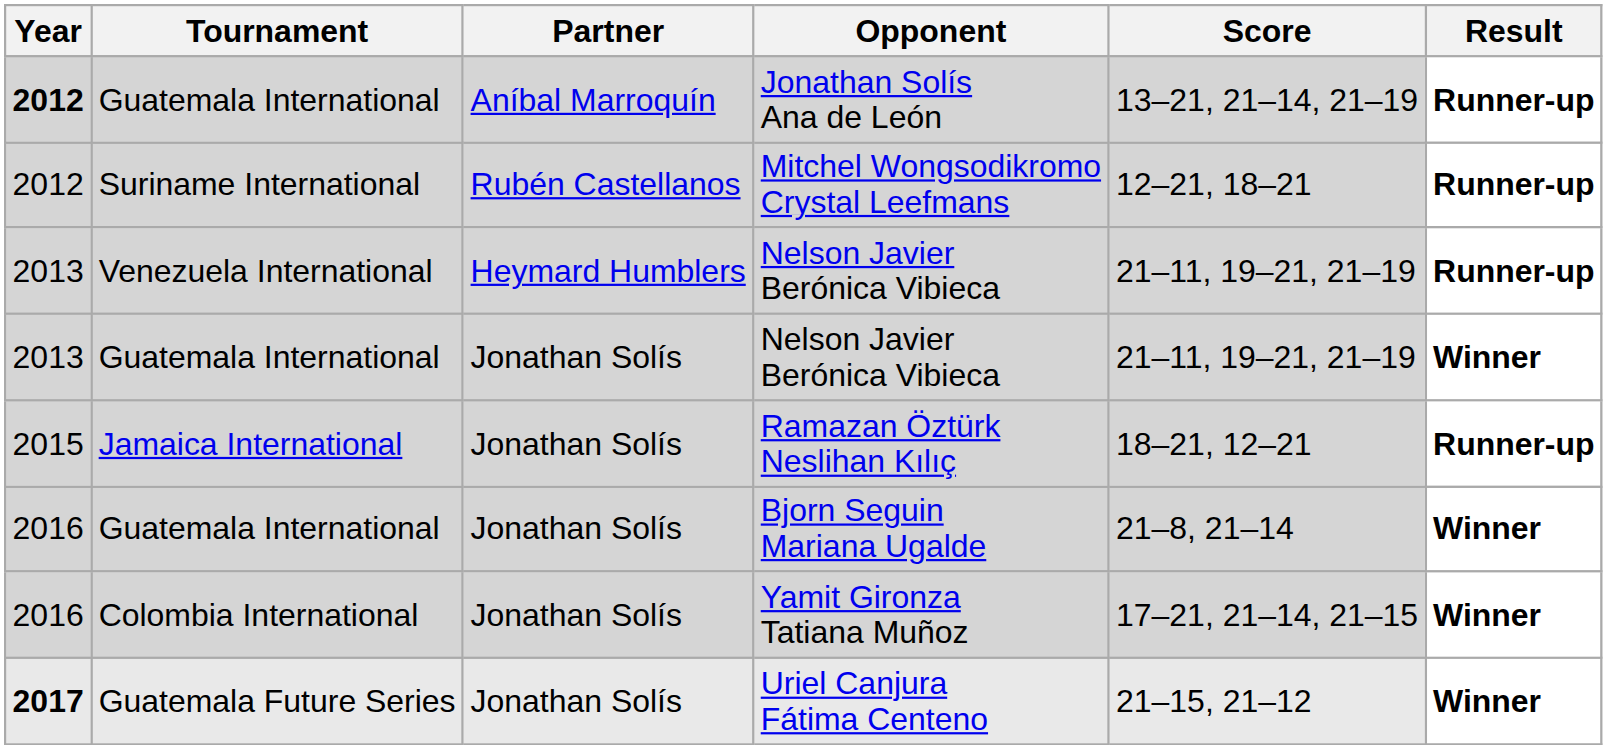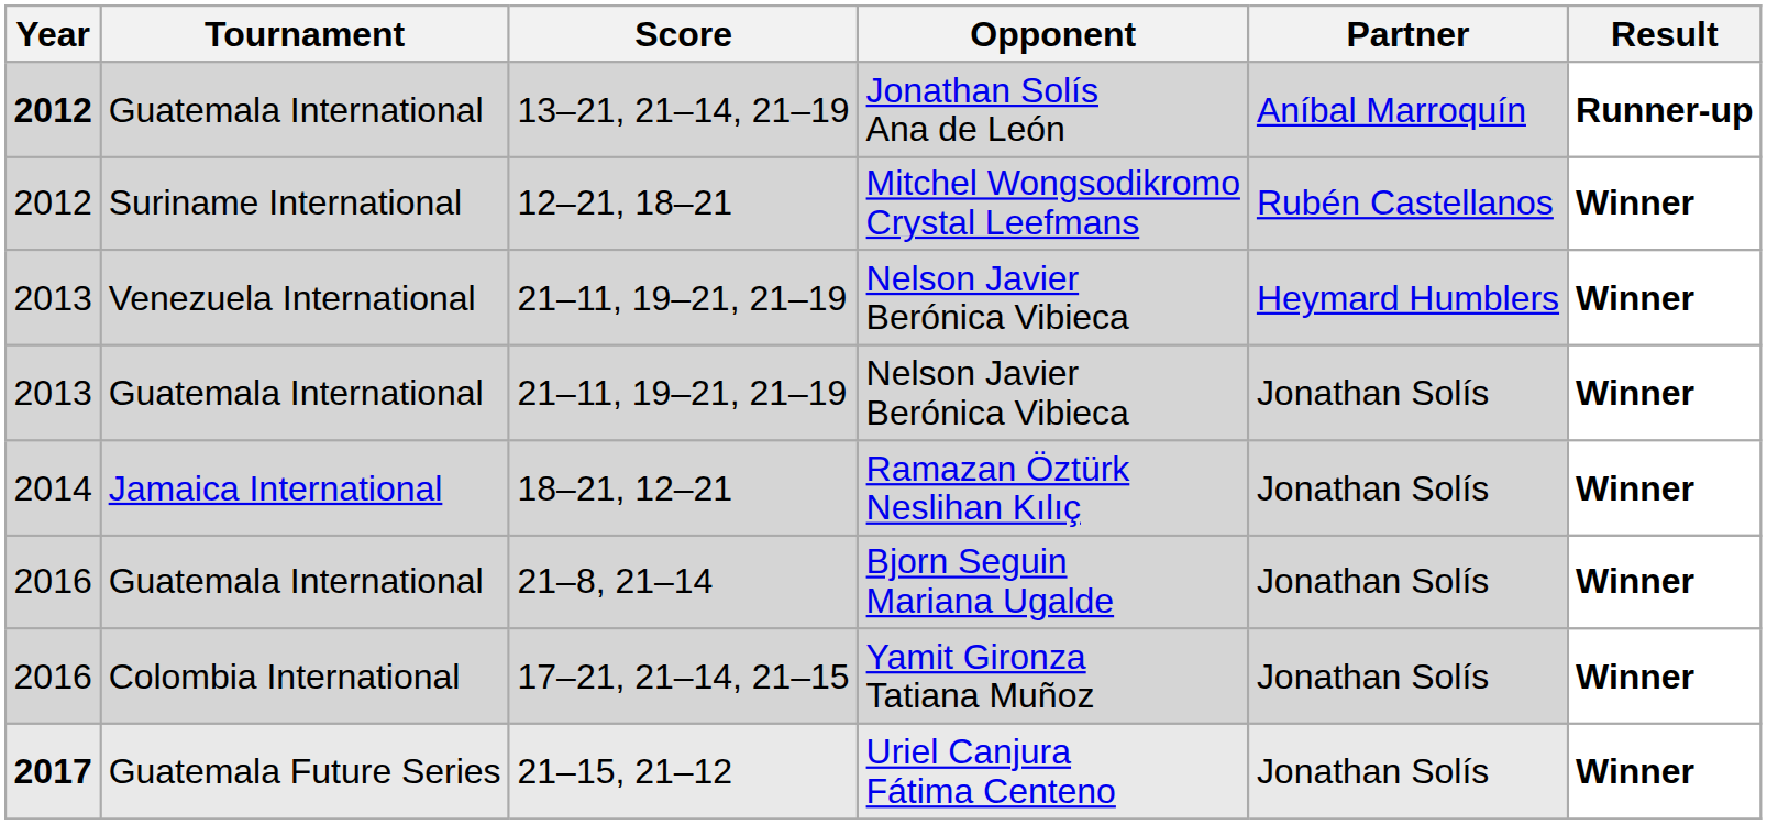columns swapped: Partner <-> Score
Mitchel Wongsodikromo Crystal Leefmans | Result: Runner-up -> Winner
Venezuela International / Nelson Javier Berónica Vibieca | Result: Runner-up -> Winner
Ramazan Öztürk Neslihan Kılıç | Year: 2015 -> 2014
Ramazan Öztürk Neslihan Kılıç | Result: Runner-up -> Winner
